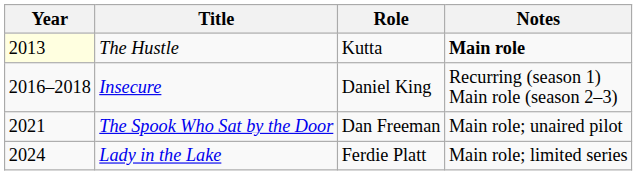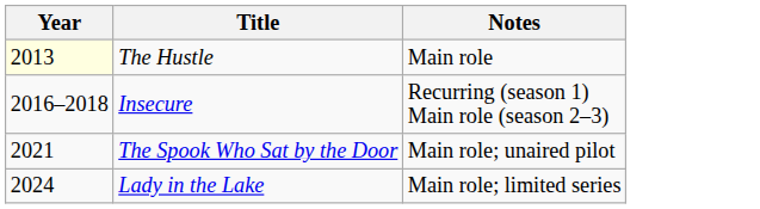- column: Role | Kutta | Daniel King | Dan Freeman | Ferdie Platt
The Hustle | Notes: bold -> normal
